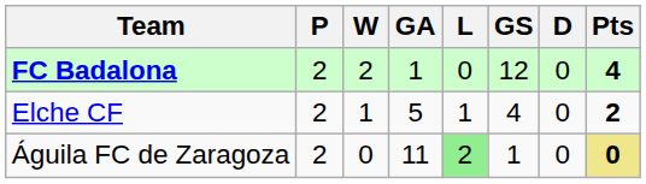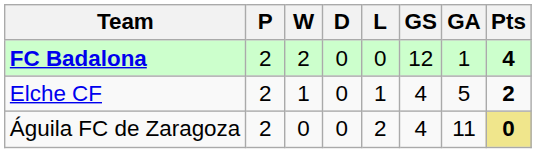columns swapped: D <-> GA
Águila FC de Zaragoza | L: lightgreen background -> no background
Águila FC de Zaragoza | GS: 1 -> 4
